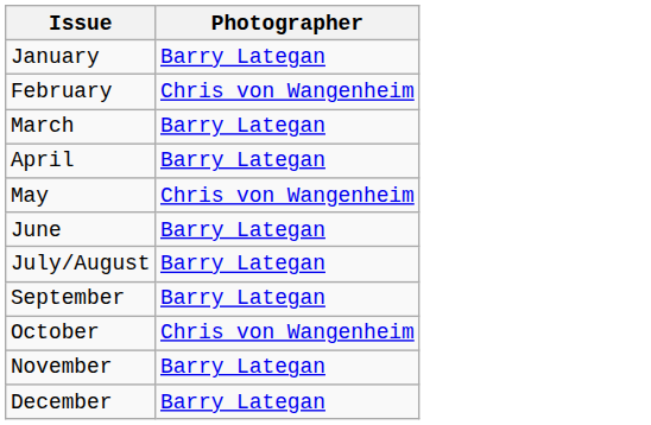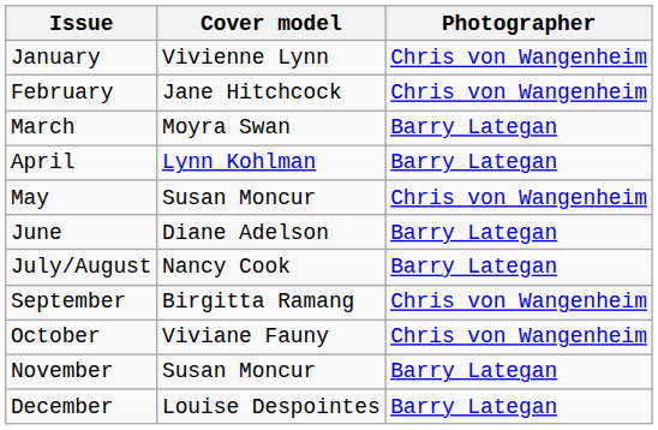+ column: Cover model | Vivienne Lynn | Jane Hitchcock | Moyra Swan | Lynn Kohlman | Susan Moncur | Diane Adelson | Nancy Cook | Birgitta Ramang | Viviane Fauny | Susan Moncur | Louise Despointes
January | Photographer: Barry Lategan -> Chris von Wangenheim
September | Photographer: Barry Lategan -> Chris von Wangenheim
